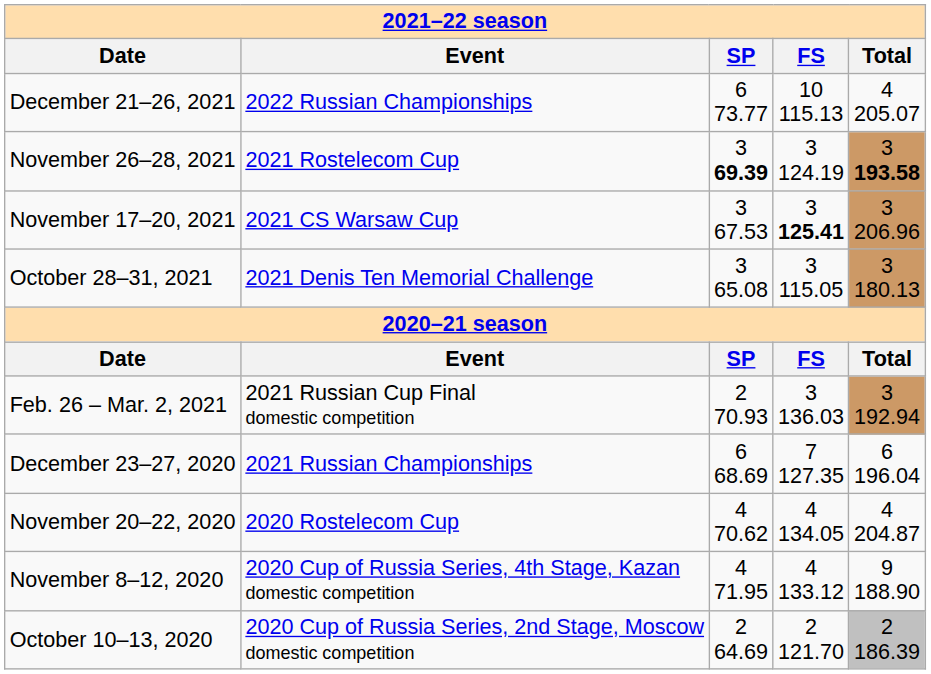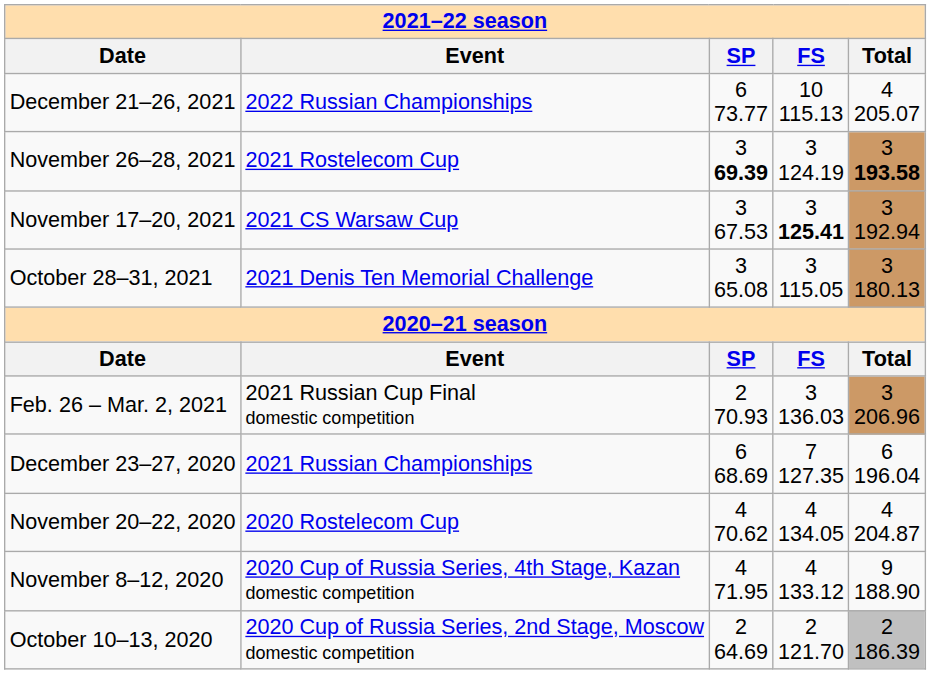November 17–20, 2021 | column 5: 3 206.96 -> 3 192.94
Feb. 26 – Mar. 2, 2021 | column 5: 3 192.94 -> 3 206.96
